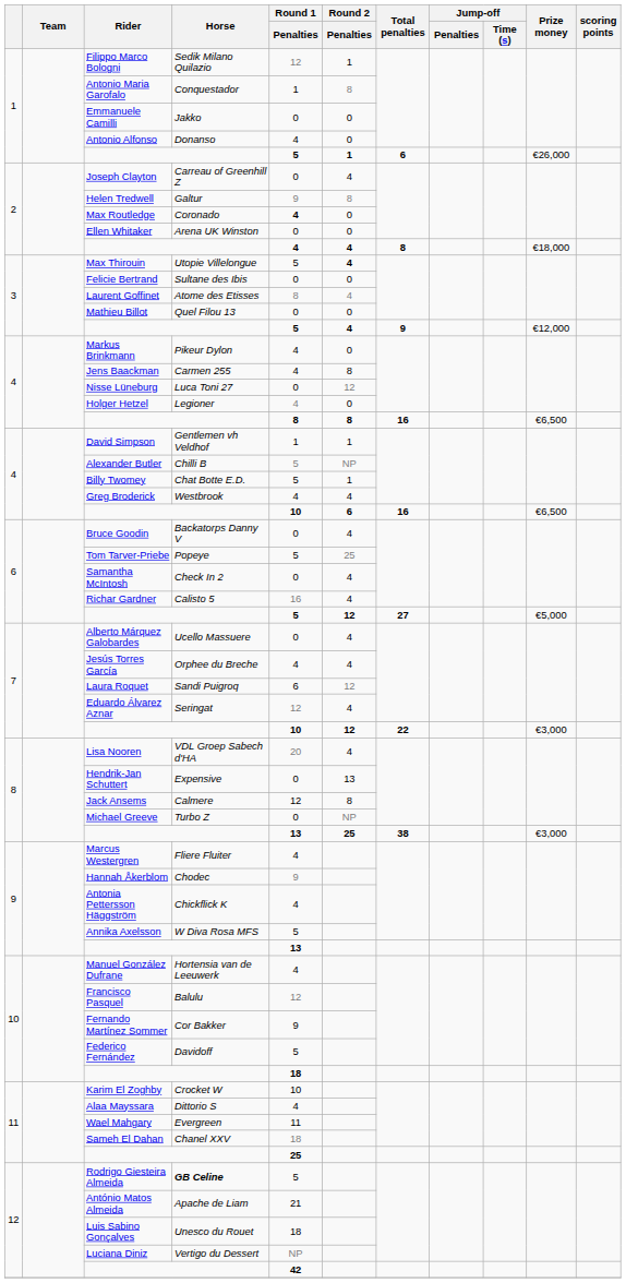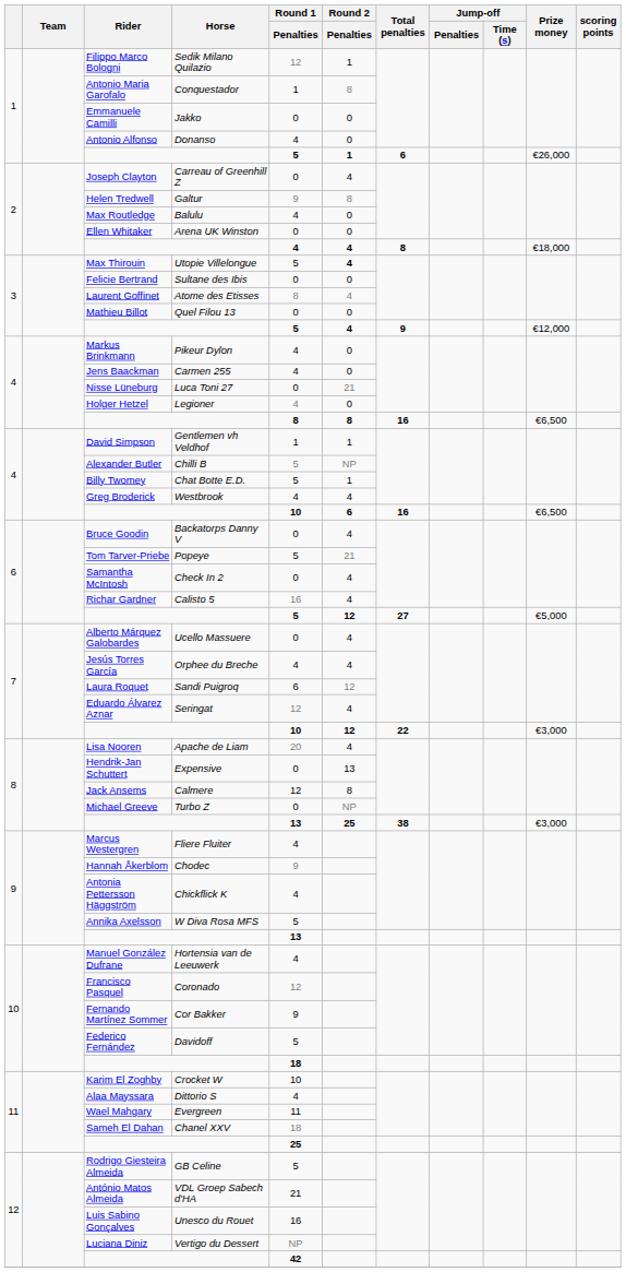Max Routledge | Horse: Coronado -> Balulu
Max Routledge | Round 1 / Penalties: bold -> normal
Jens Baackman | Round 2 / Penalties: 8 -> 0
Nisse Lüneburg | Round 2 / Penalties: 12 -> 21
Tom Tarver-Priebe | Round 2 / Penalties: 25 -> 21
Lisa Nooren | Horse: VDL Groep Sabech d'HA -> Apache de Liam
Francisco Pasquel | Horse: Balulu -> Coronado
Rodrigo Giesteira Almeida | Horse: bold -> normal
António Matos Almeida | Horse: Apache de Liam -> VDL Groep Sabech d'HA
Luis Sabino Gonçalves | Round 1 / Penalties: 18 -> 16
